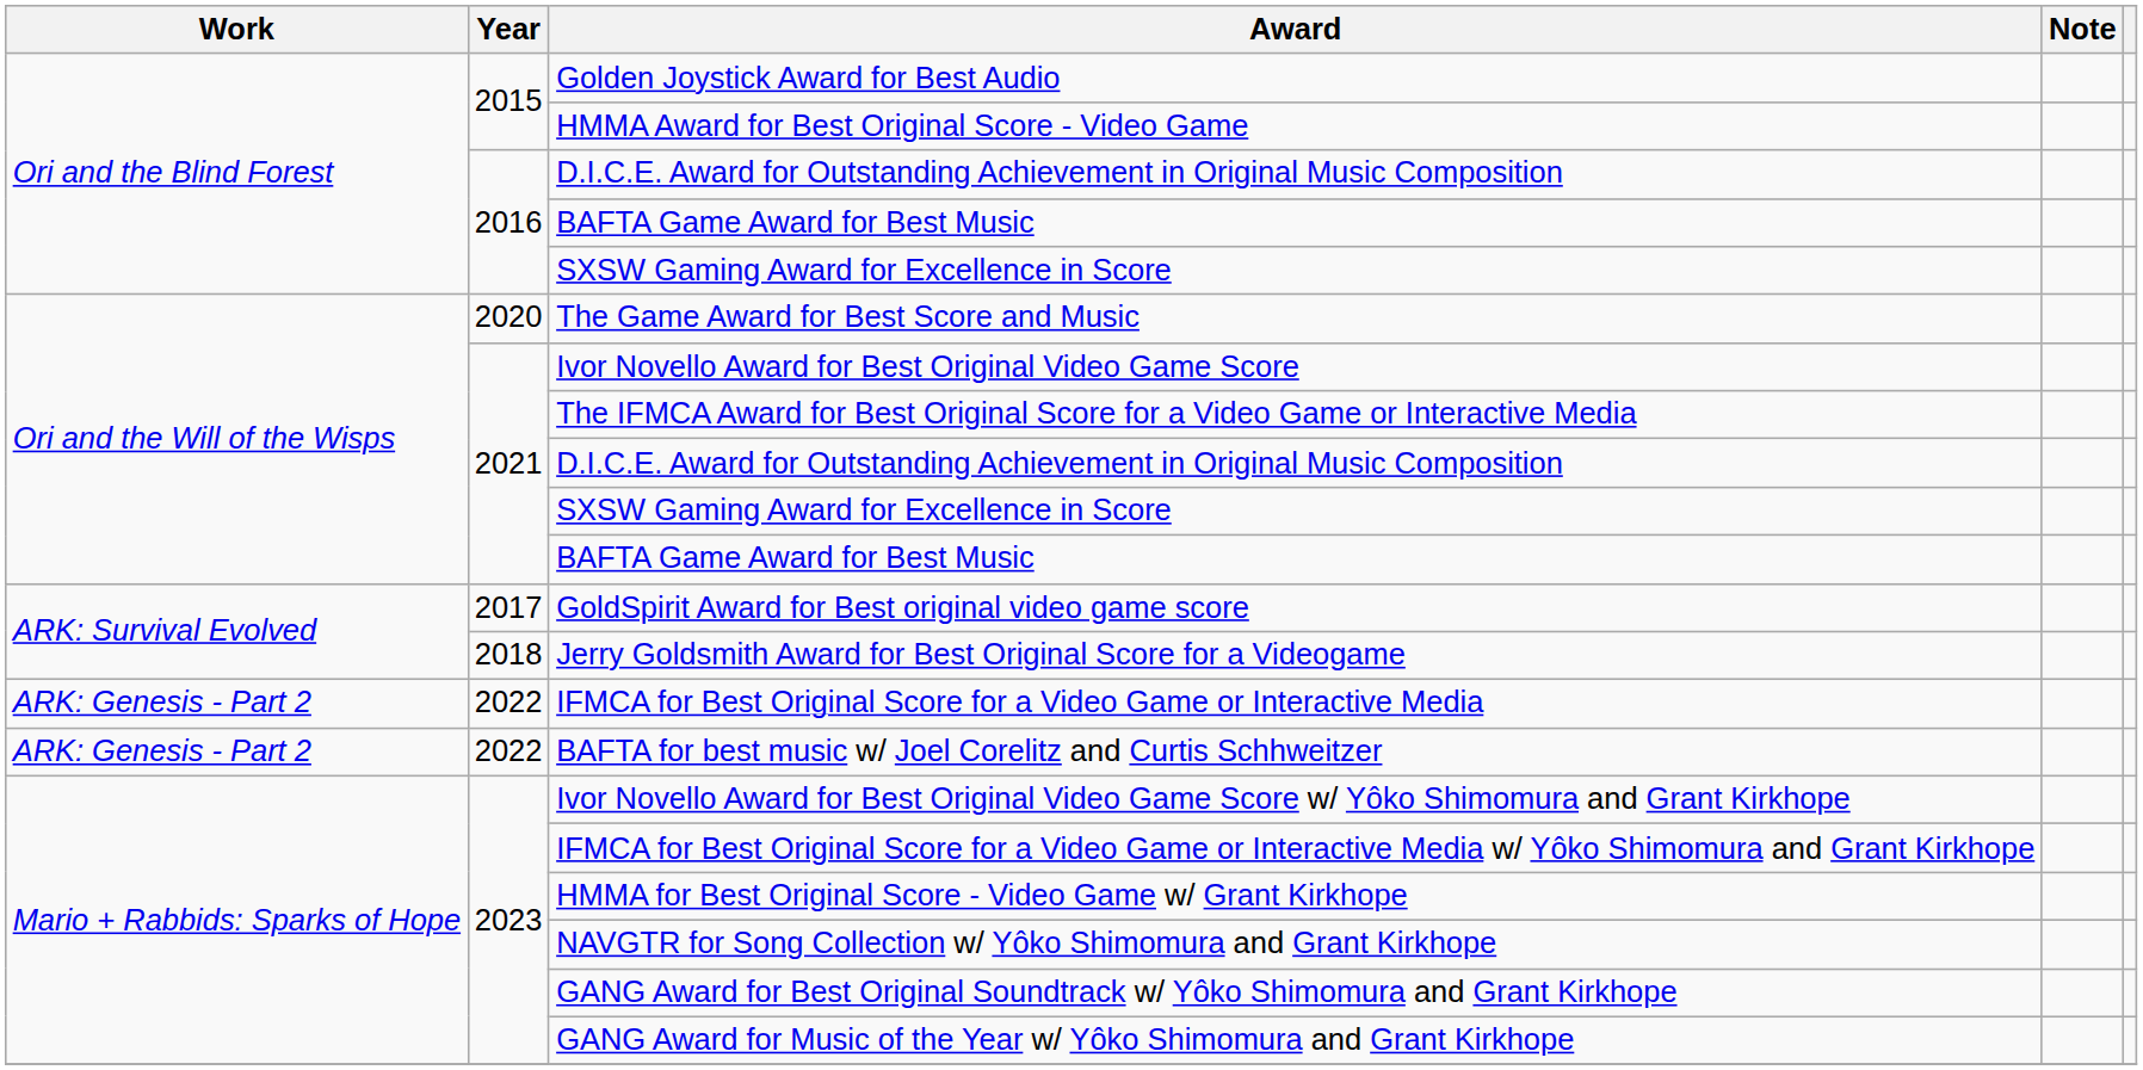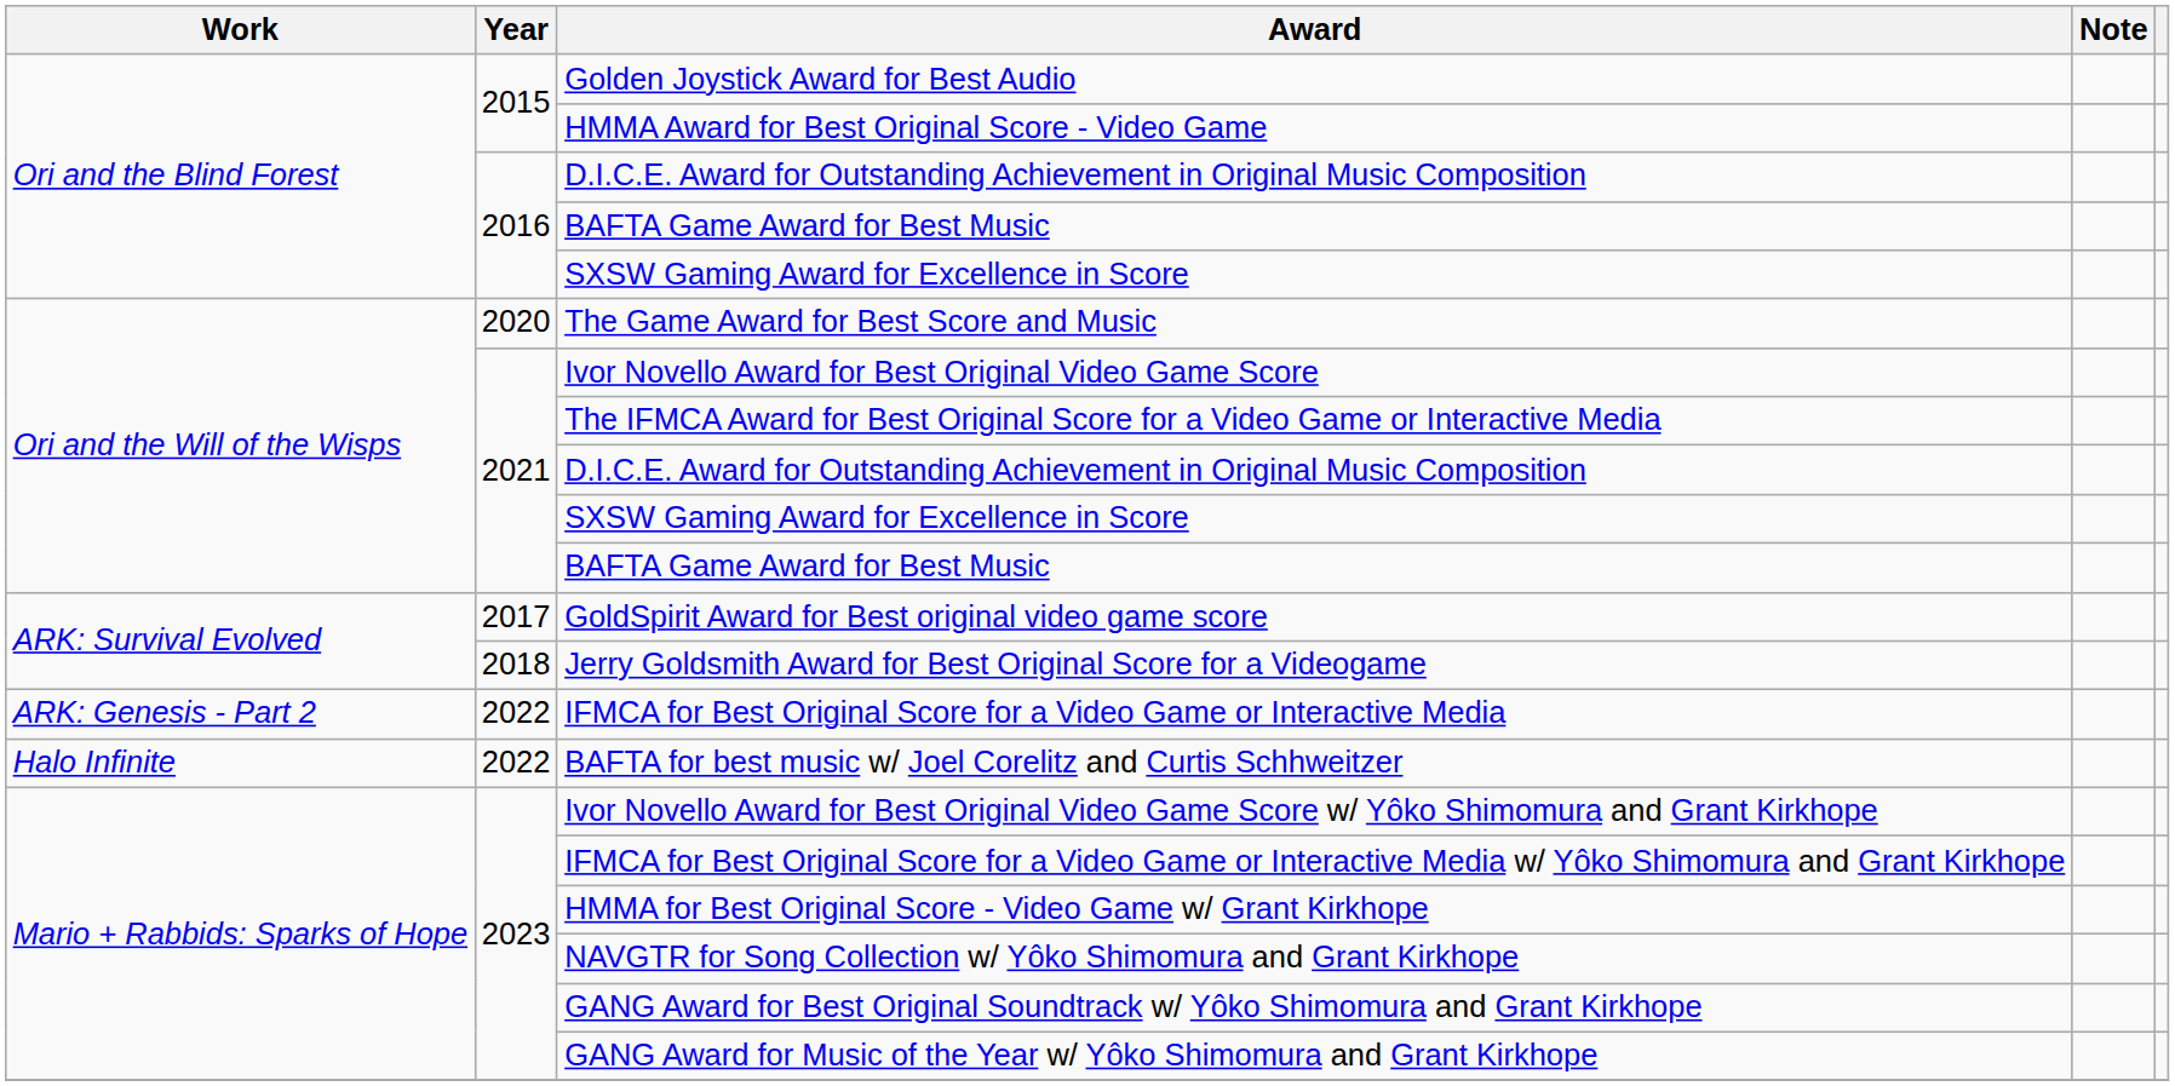BAFTA for best music w/ Joel Corelitz and Curtis Schhweitzer | Work: ARK: Genesis - Part 2 -> Halo Infinite
